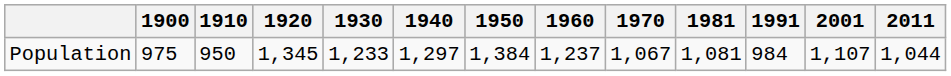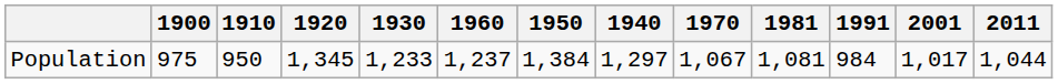columns swapped: 1940 <-> 1960
Population | 2001: 1,107 -> 1,017
